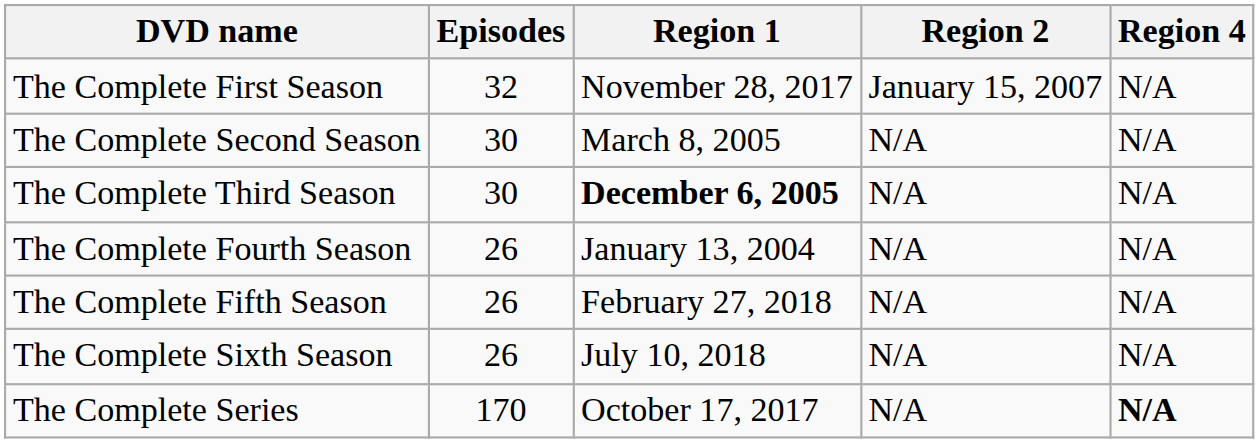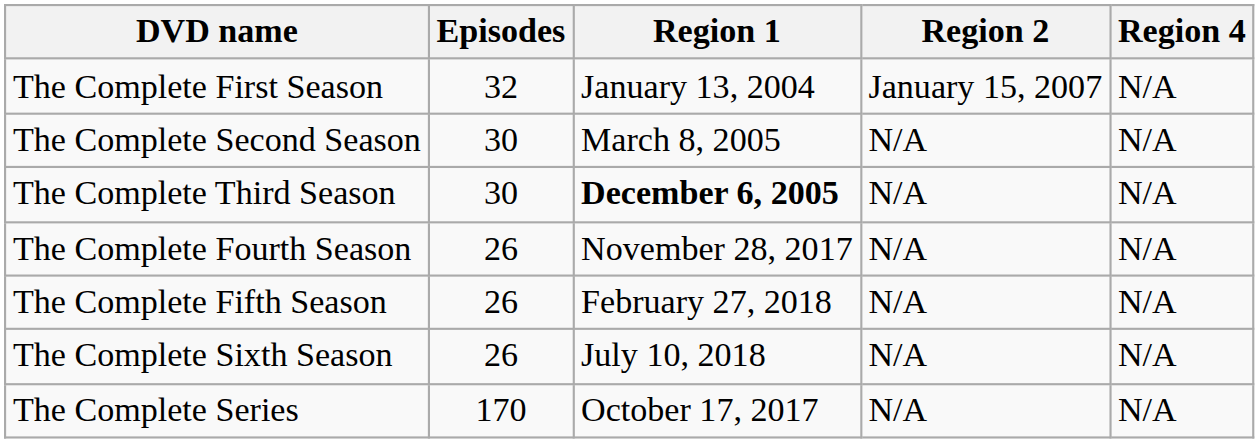The Complete First Season | Region 1: November 28, 2017 -> January 13, 2004
The Complete Fourth Season | Region 1: January 13, 2004 -> November 28, 2017
The Complete Series | Region 4: bold -> normal
